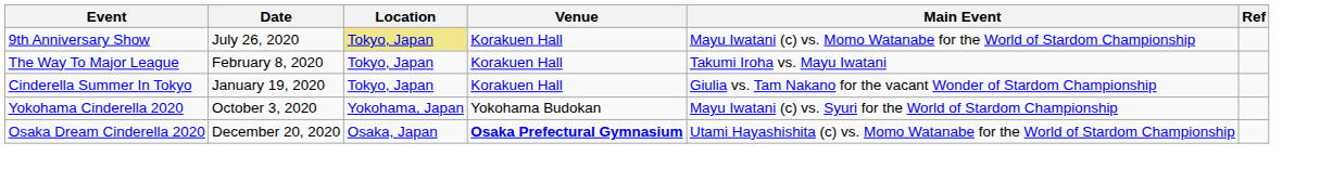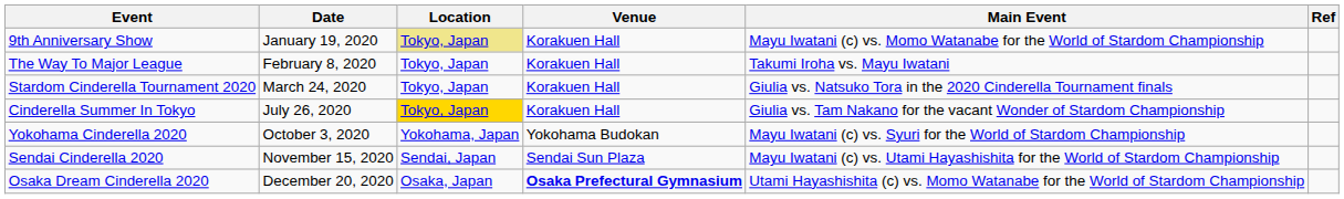9th Anniversary Show | Date: July 26, 2020 -> January 19, 2020
+ row: Stardom Cinderella Tournament 2020 | March 24, 2020 | Tokyo, Japan | Korakuen Hall | Giulia vs. Natsuko Tora in the 2020 Cinderella Tournament finals
Cinderella Summer In Tokyo | Date: January 19, 2020 -> July 26, 2020
Cinderella Summer In Tokyo | Location: no background -> gold background
+ row: Sendai Cinderella 2020 | November 15, 2020 | Sendai, Japan | Sendai Sun Plaza | Mayu Iwatani (c) vs. Utami Hayashishita for the World of Stardom Championship
